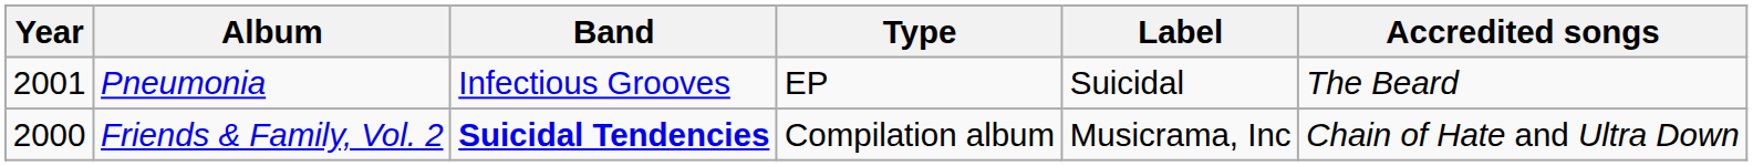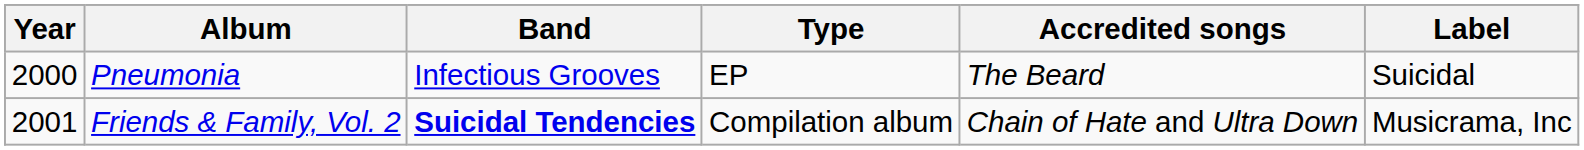columns swapped: Accredited songs <-> Label
Pneumonia | Year: 2001 -> 2000
Friends & Family, Vol. 2 | Year: 2000 -> 2001
